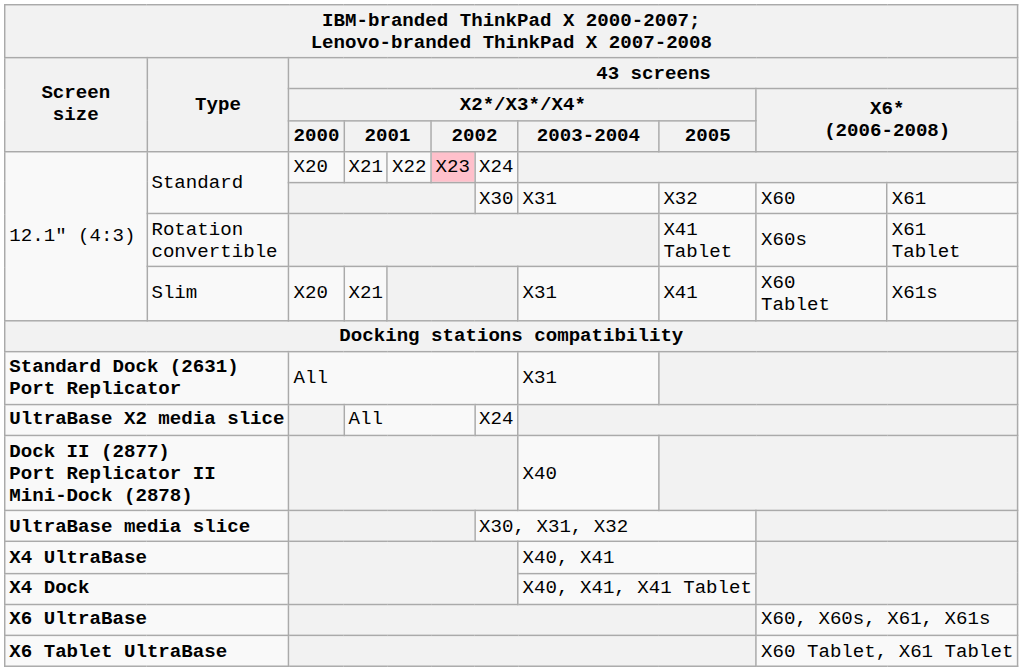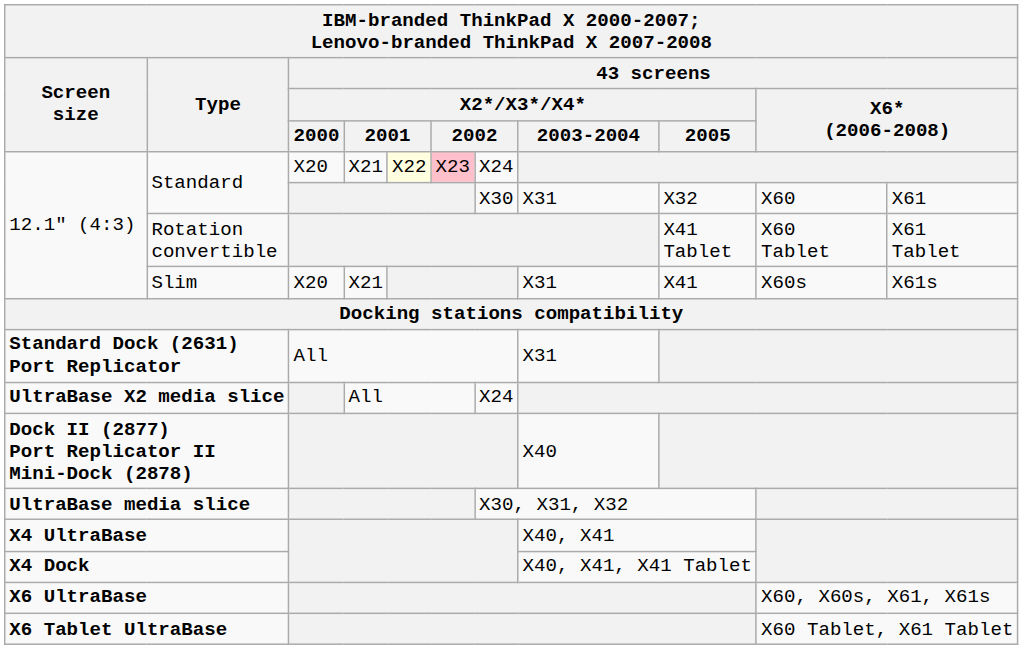Standard / X20 | column 5: no background -> lightyellow background
Rotation convertible | column 11: X60s -> X60 Tablet
Slim | column 11: X60 Tablet -> X60s
